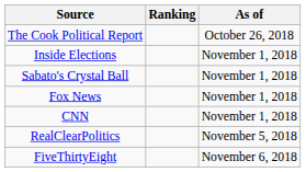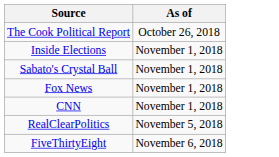- column: Ranking
